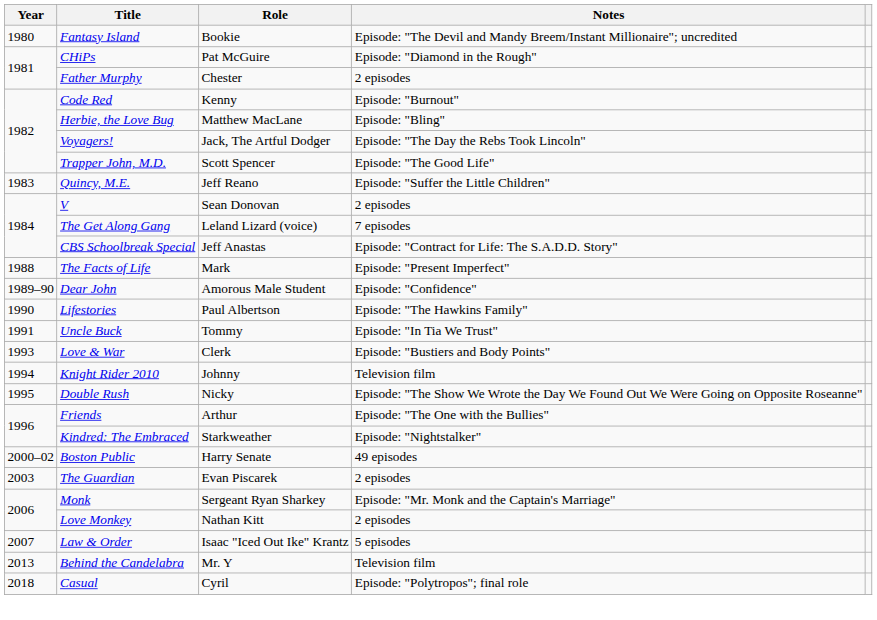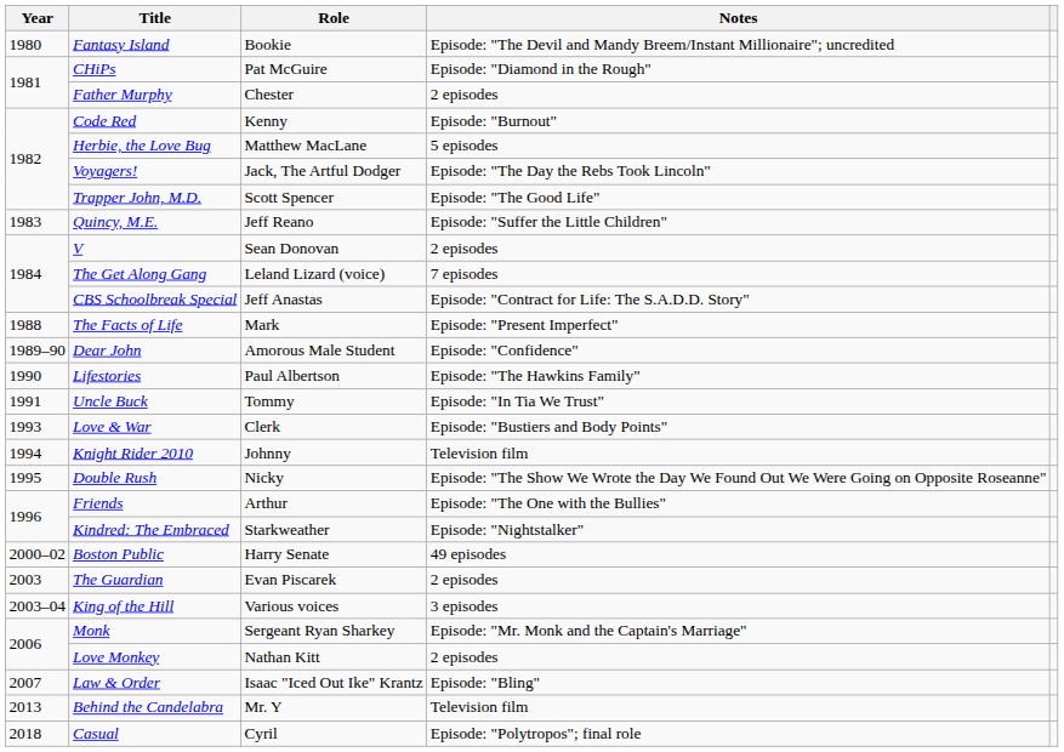Herbie, the Love Bug | Notes: Episode: "Bling" -> 5 episodes
+ row: 2003–04 | King of the Hill | Various voices | 3 episodes
Law & Order | Notes: 5 episodes -> Episode: "Bling"
